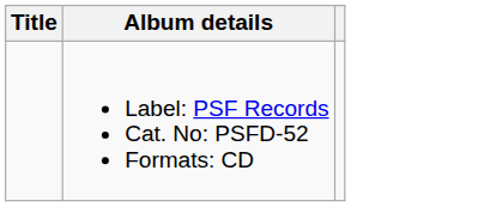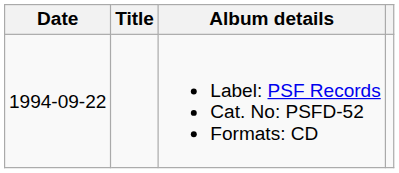+ column: Date | 1994-09-22
